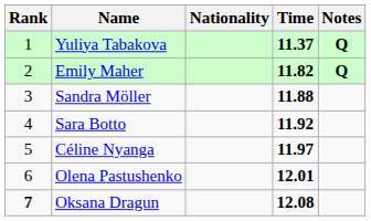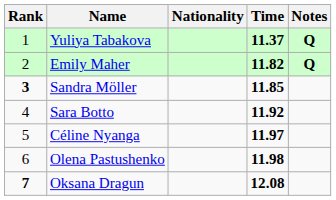Sandra Möller | Rank: normal -> bold
Sandra Möller | Time: 11.88 -> 11.85
Olena Pastushenko | Time: 12.01 -> 11.98
